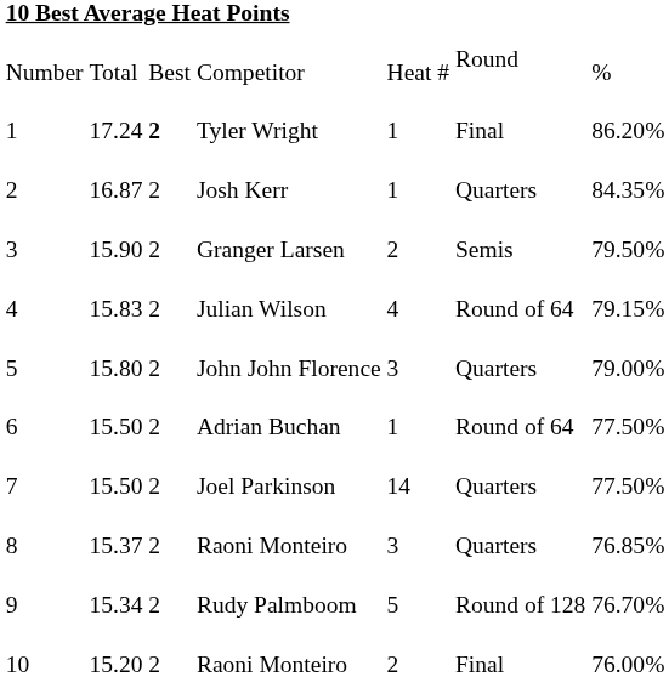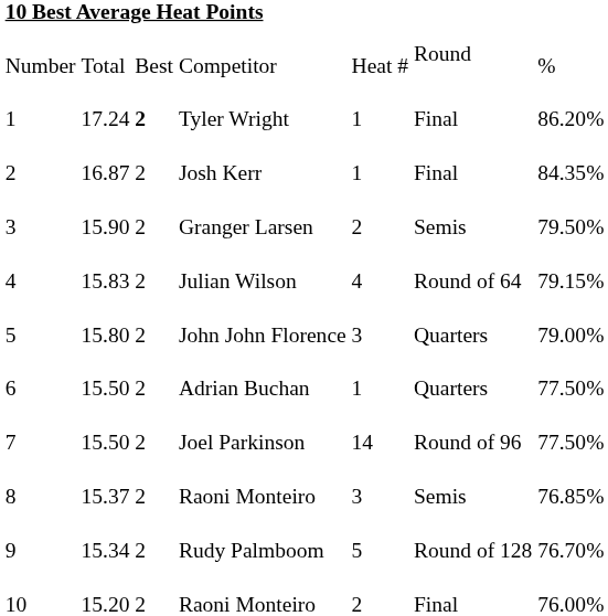Josh Kerr | column 6: Quarters -> Final
Adrian Buchan | column 6: Round of 64 -> Quarters
Joel Parkinson | column 6: Quarters -> Round of 96
8 / Raoni Monteiro | column 6: Quarters -> Semis
